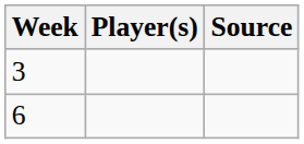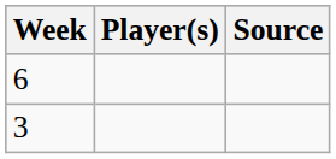rows swapped: 3 <-> 6
